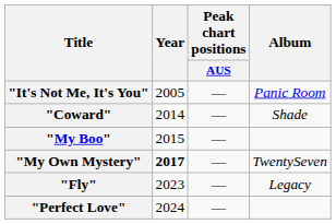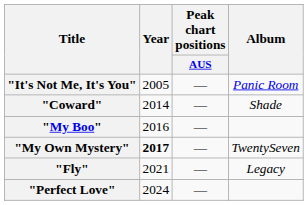"My Boo" | Year: 2015 -> 2016
"Fly" | Year: 2023 -> 2021
